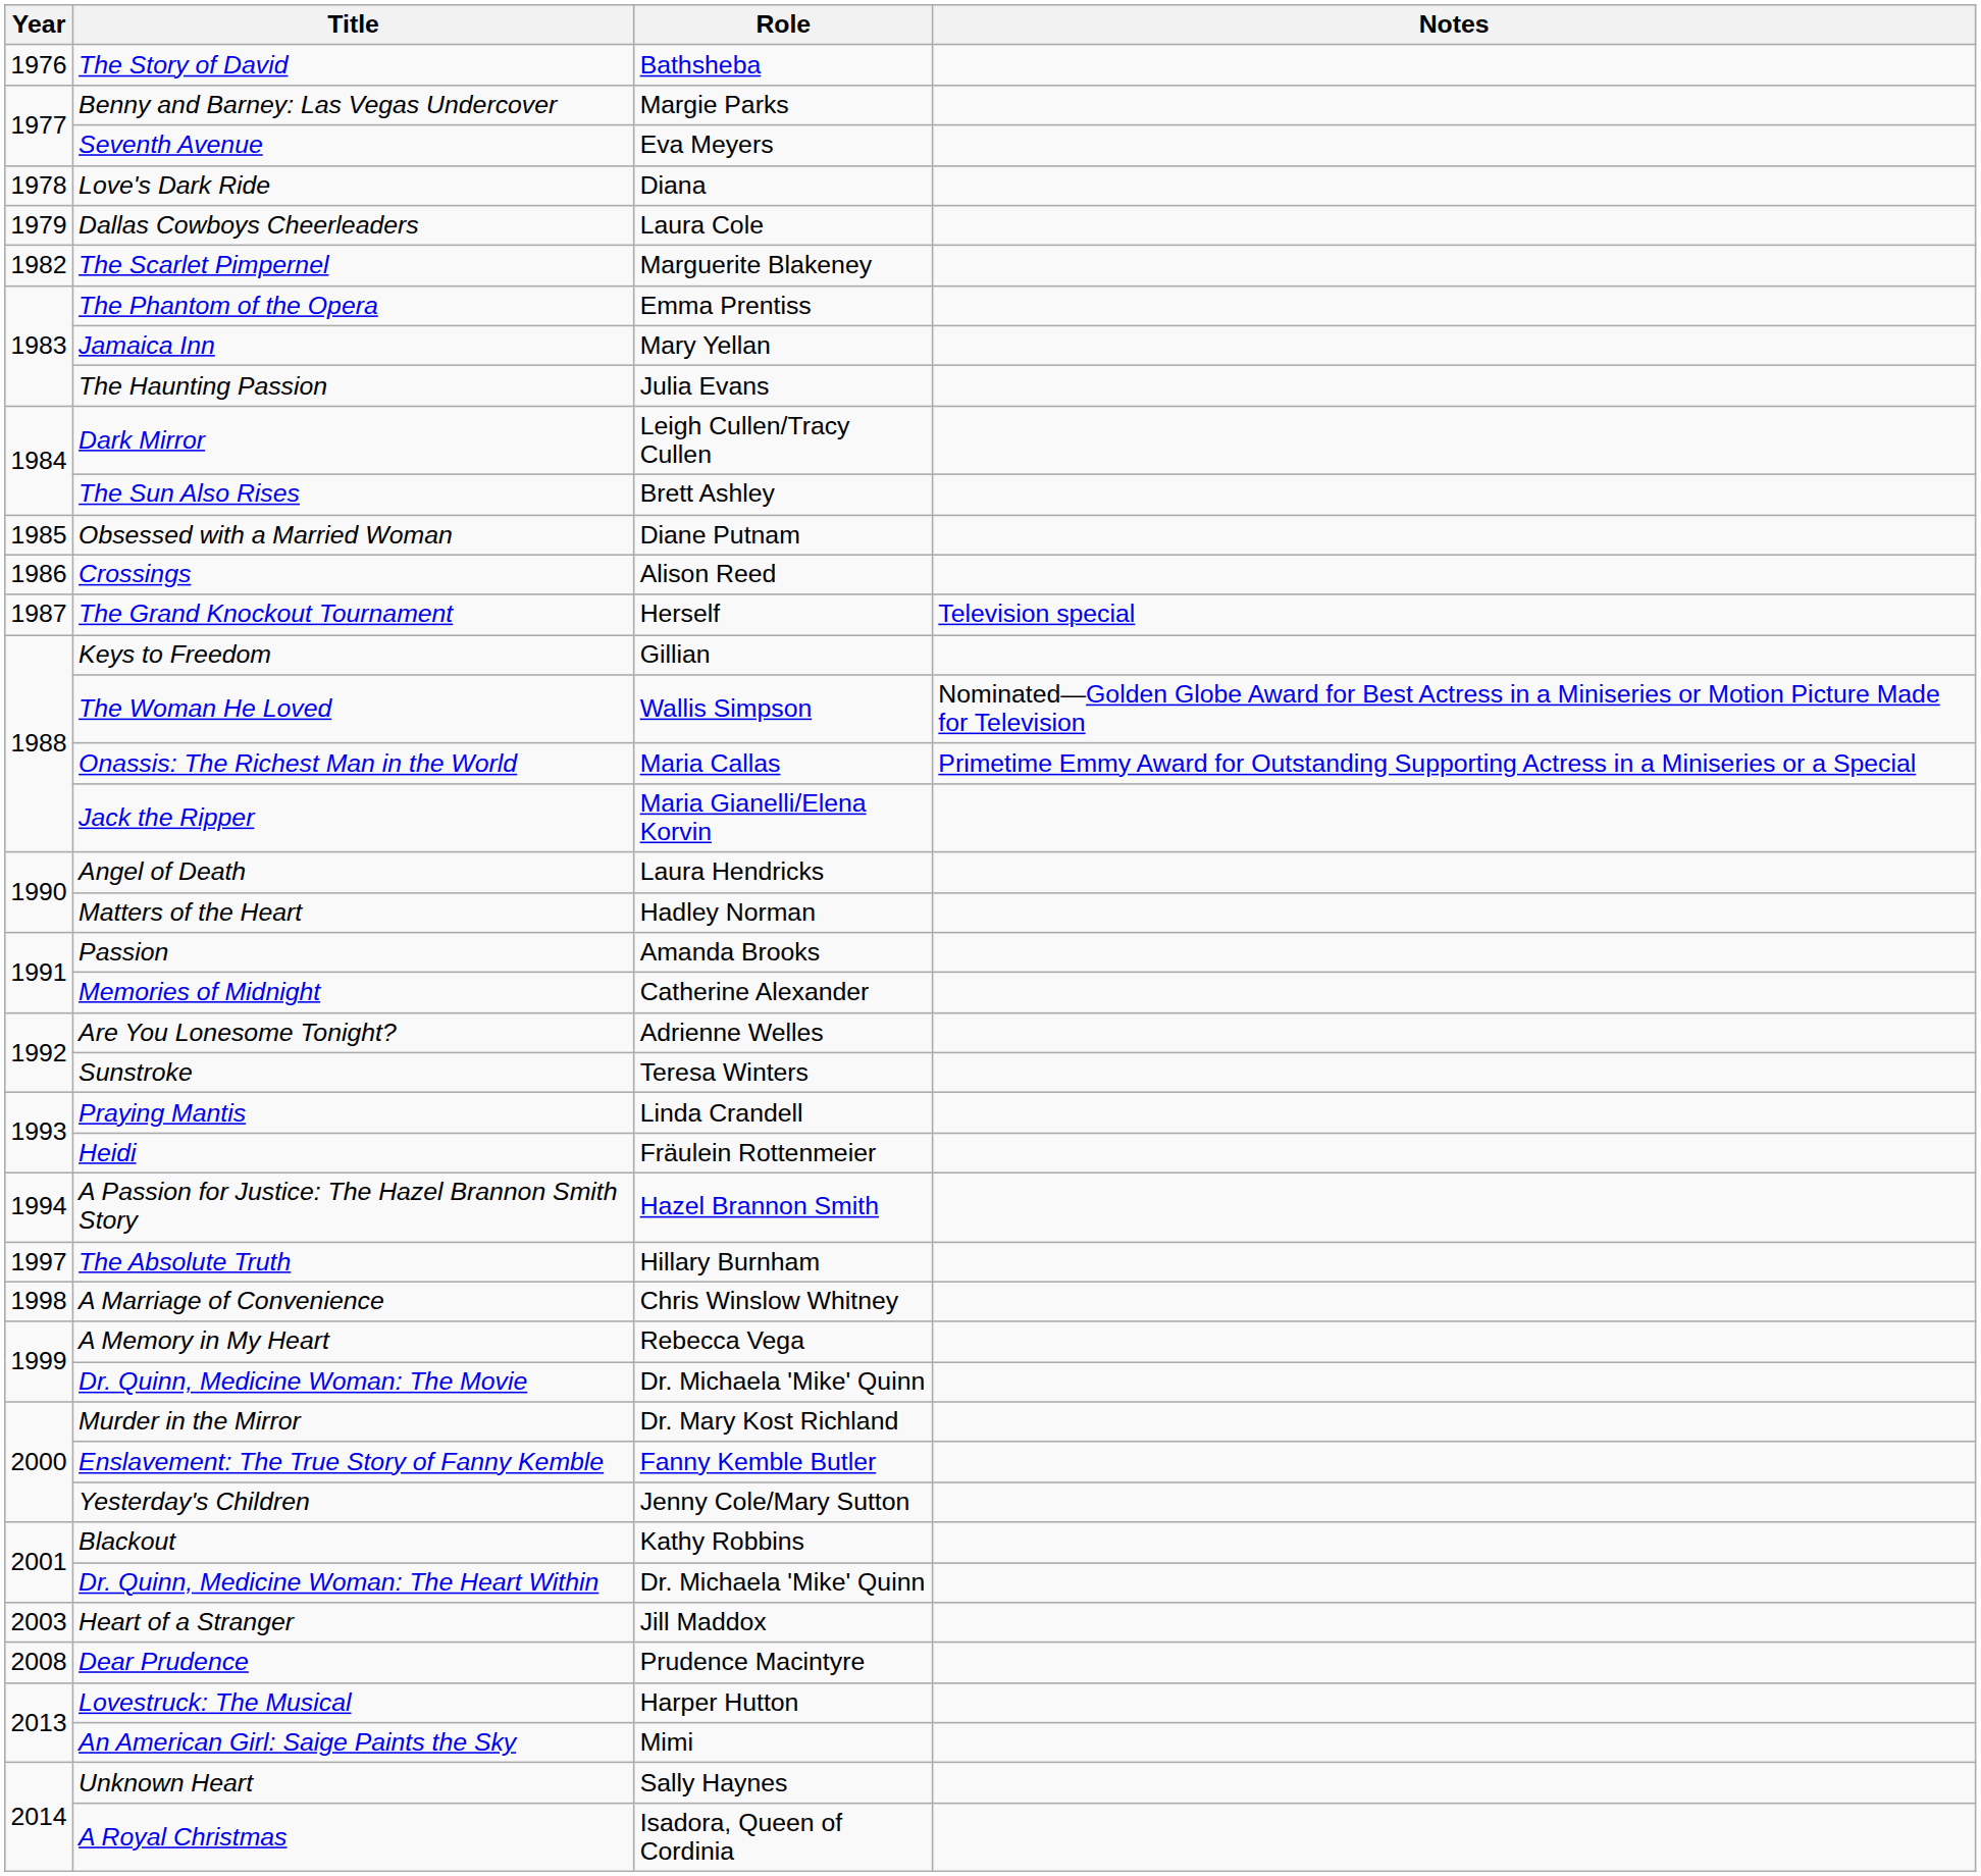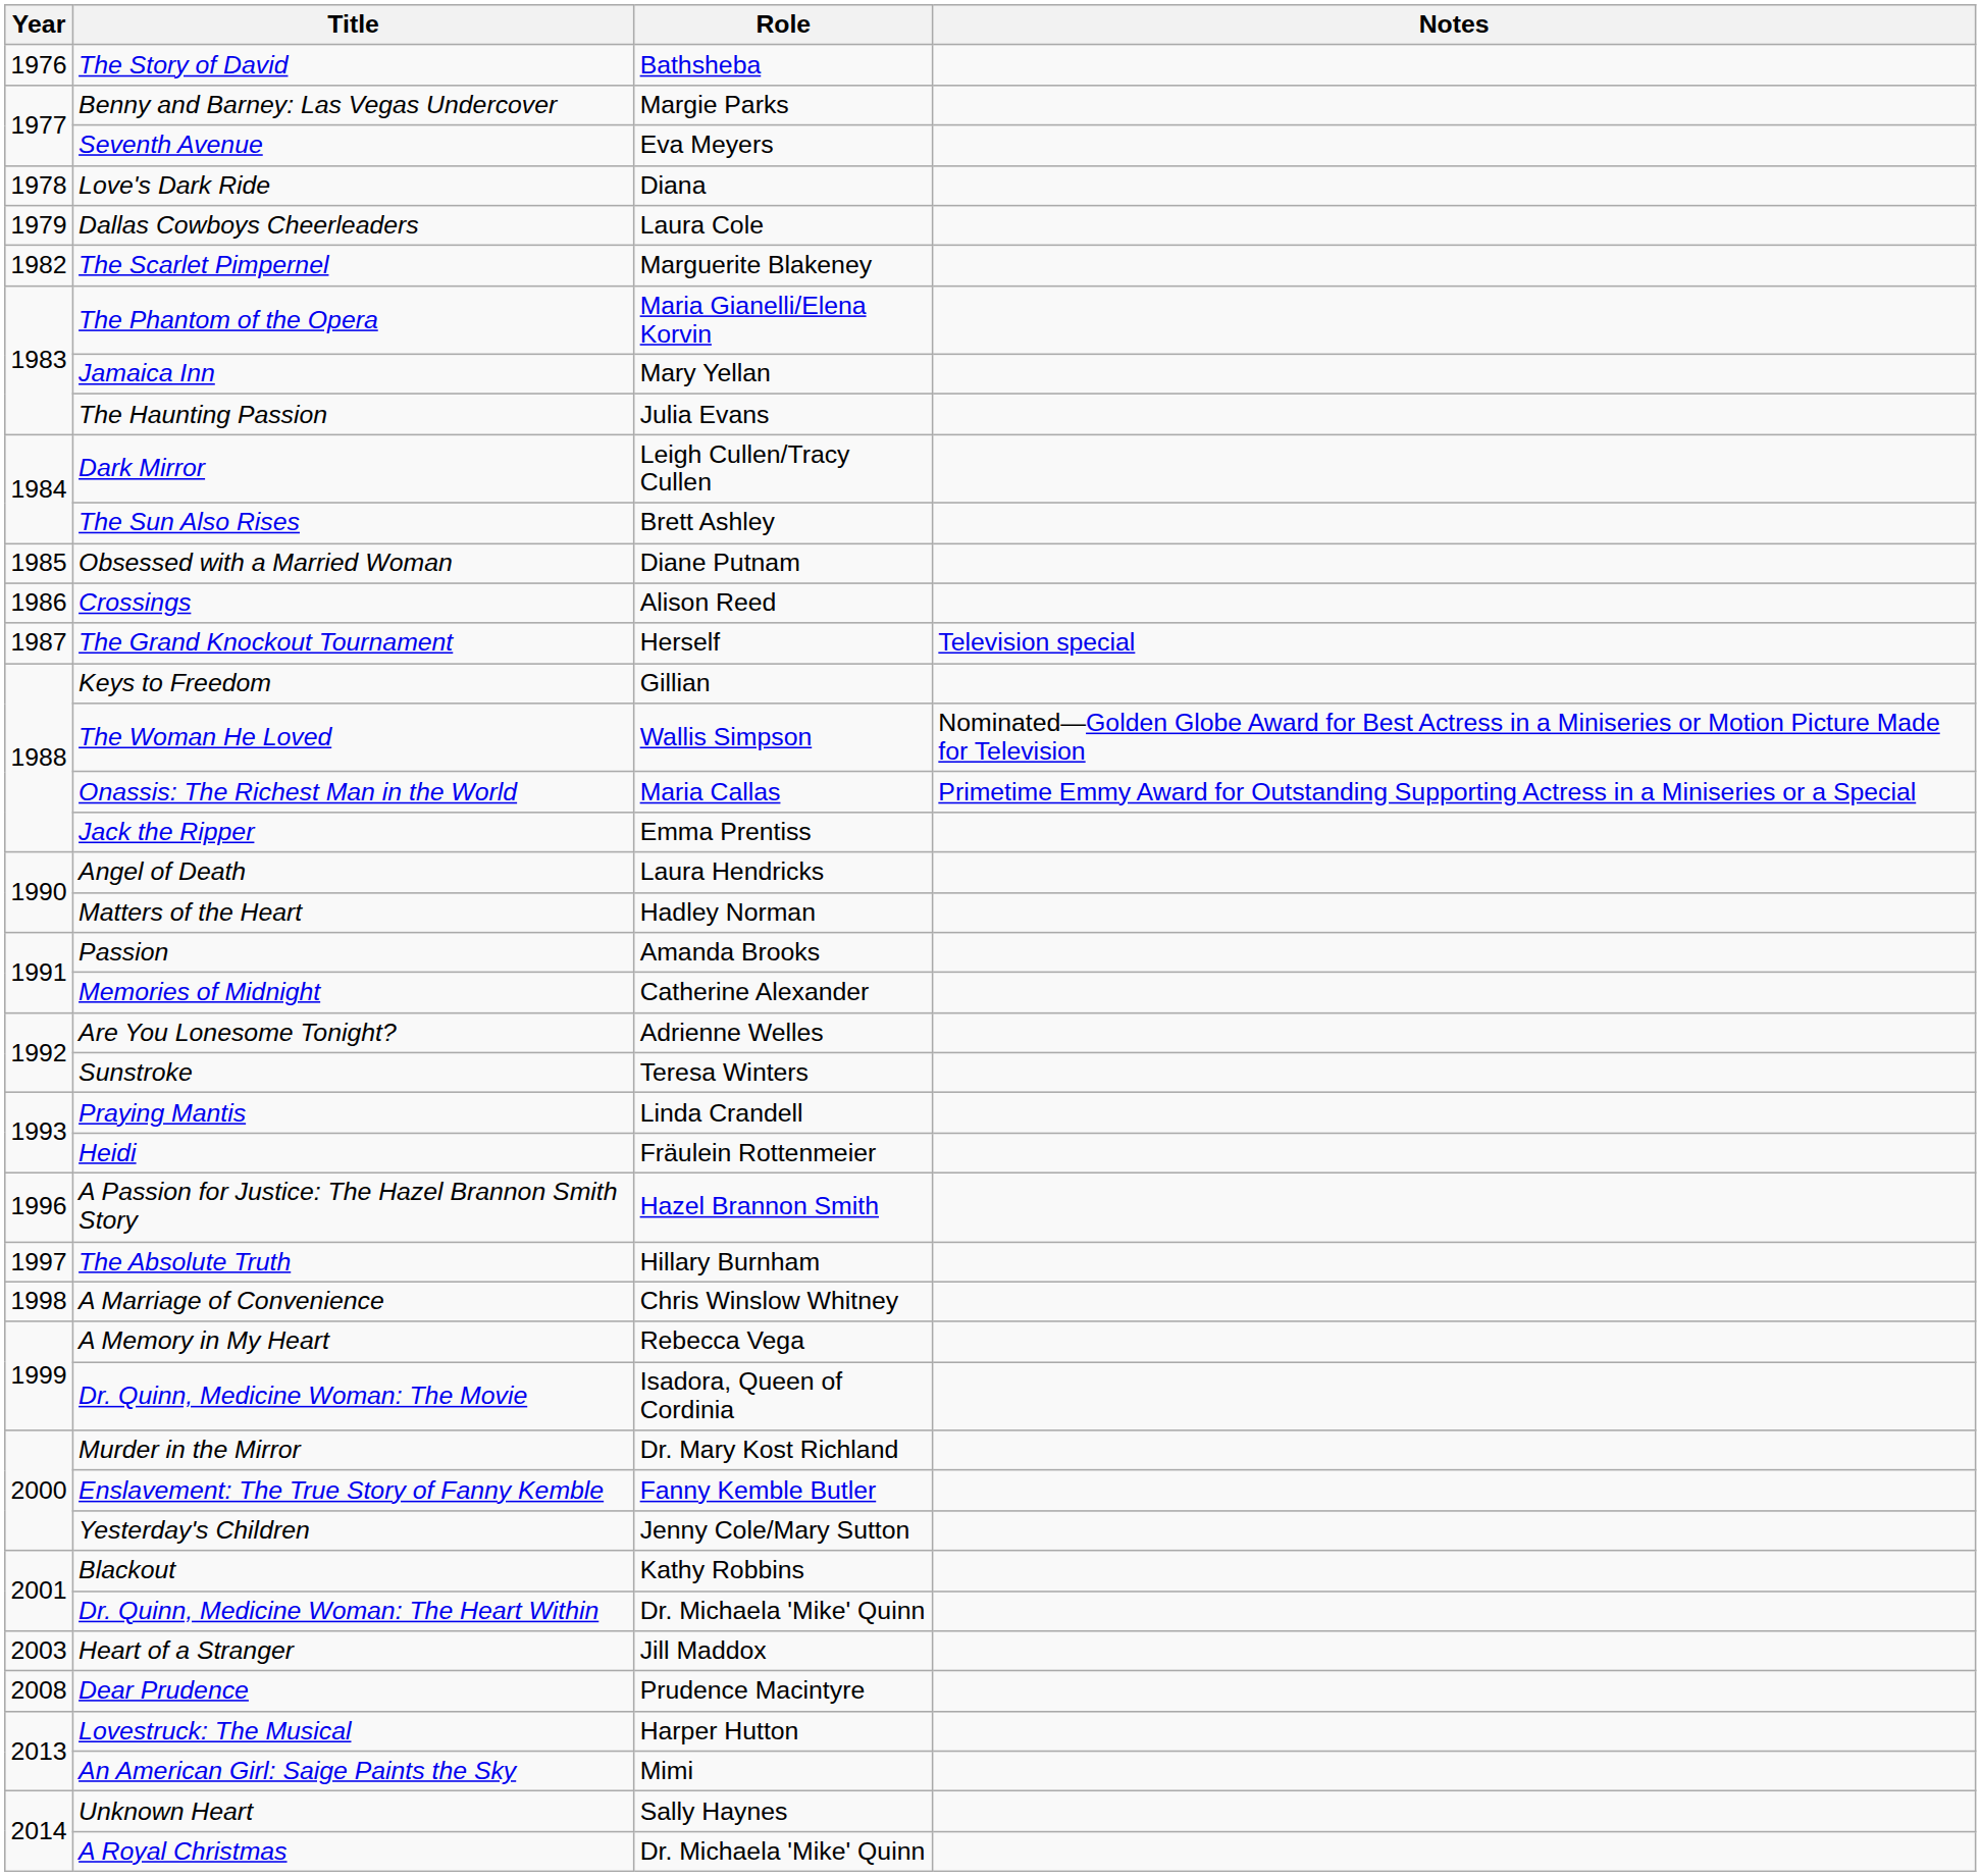The Phantom of the Opera | Role: Emma Prentiss -> Maria Gianelli/Elena Korvin
Jack the Ripper | Role: Maria Gianelli/Elena Korvin -> Emma Prentiss
A Passion for Justice: The Hazel Brannon Smith Story | Year: 1994 -> 1996
Dr. Quinn, Medicine Woman: The Movie | Role: Dr. Michaela 'Mike' Quinn -> Isadora, Queen of Cordinia
A Royal Christmas | Role: Isadora, Queen of Cordinia -> Dr. Michaela 'Mike' Quinn
